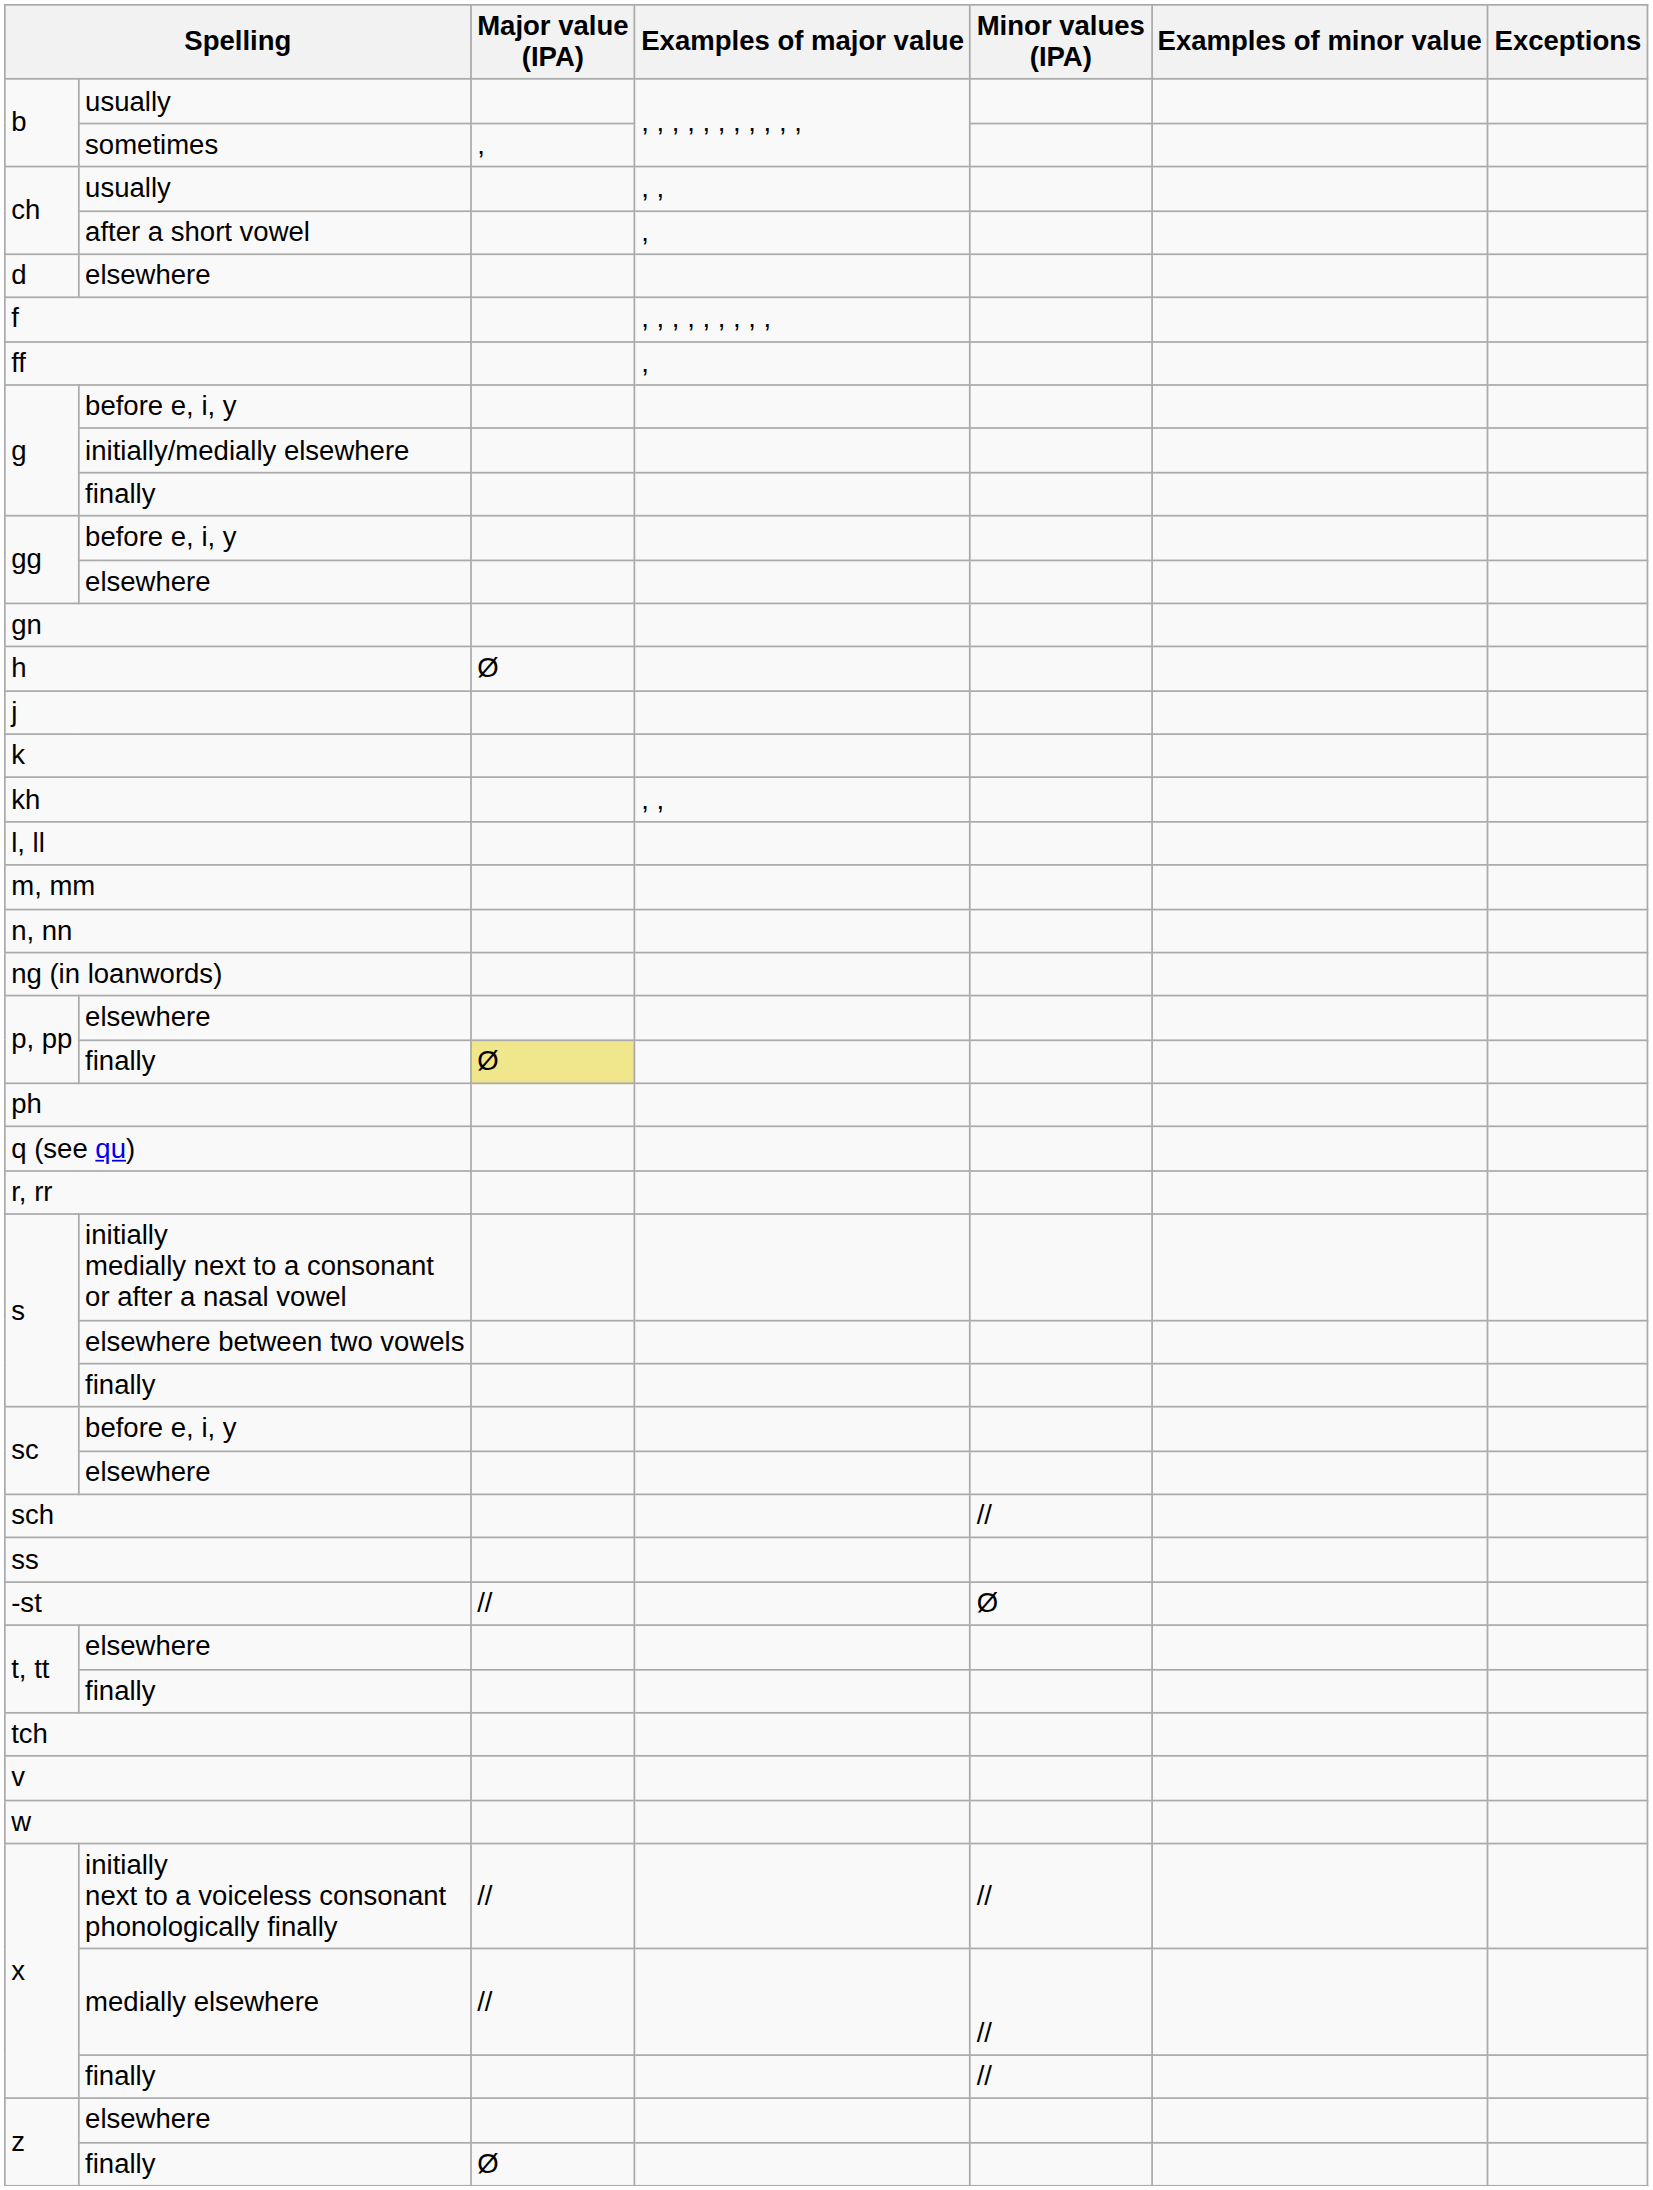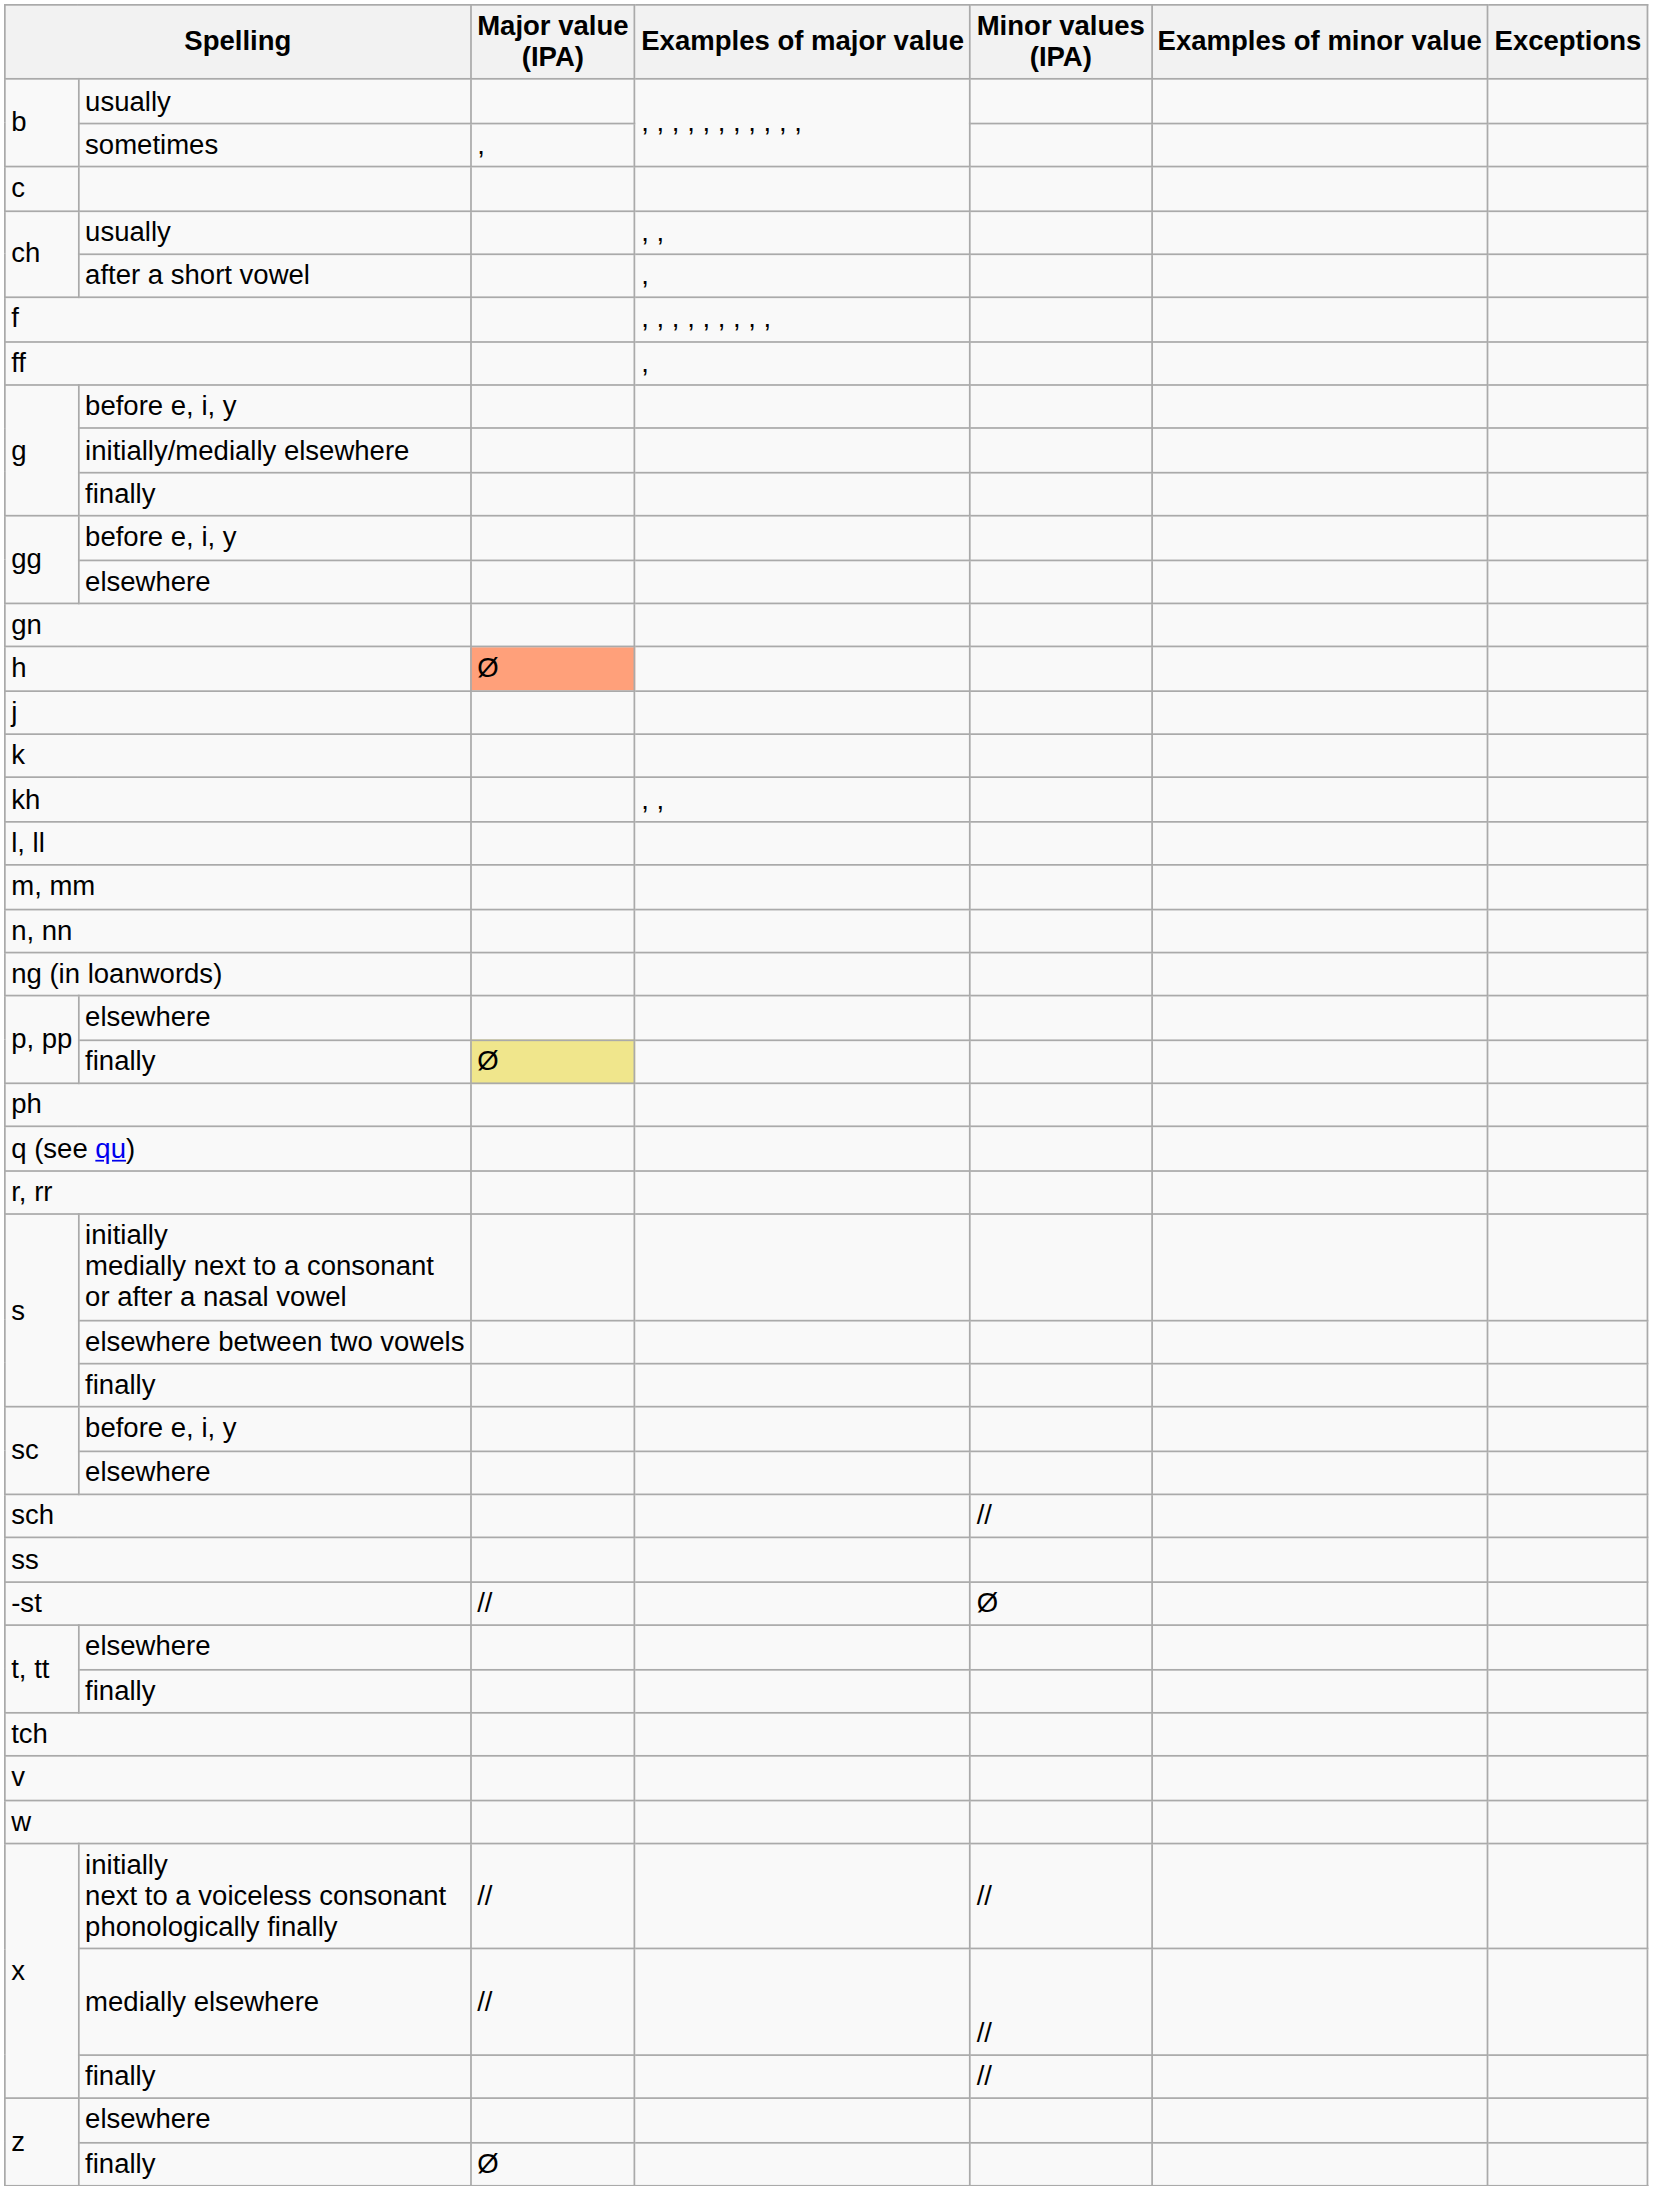+ row: c
- row: d | elsewhere
h | Major value (IPA): no background -> lightsalmon background
